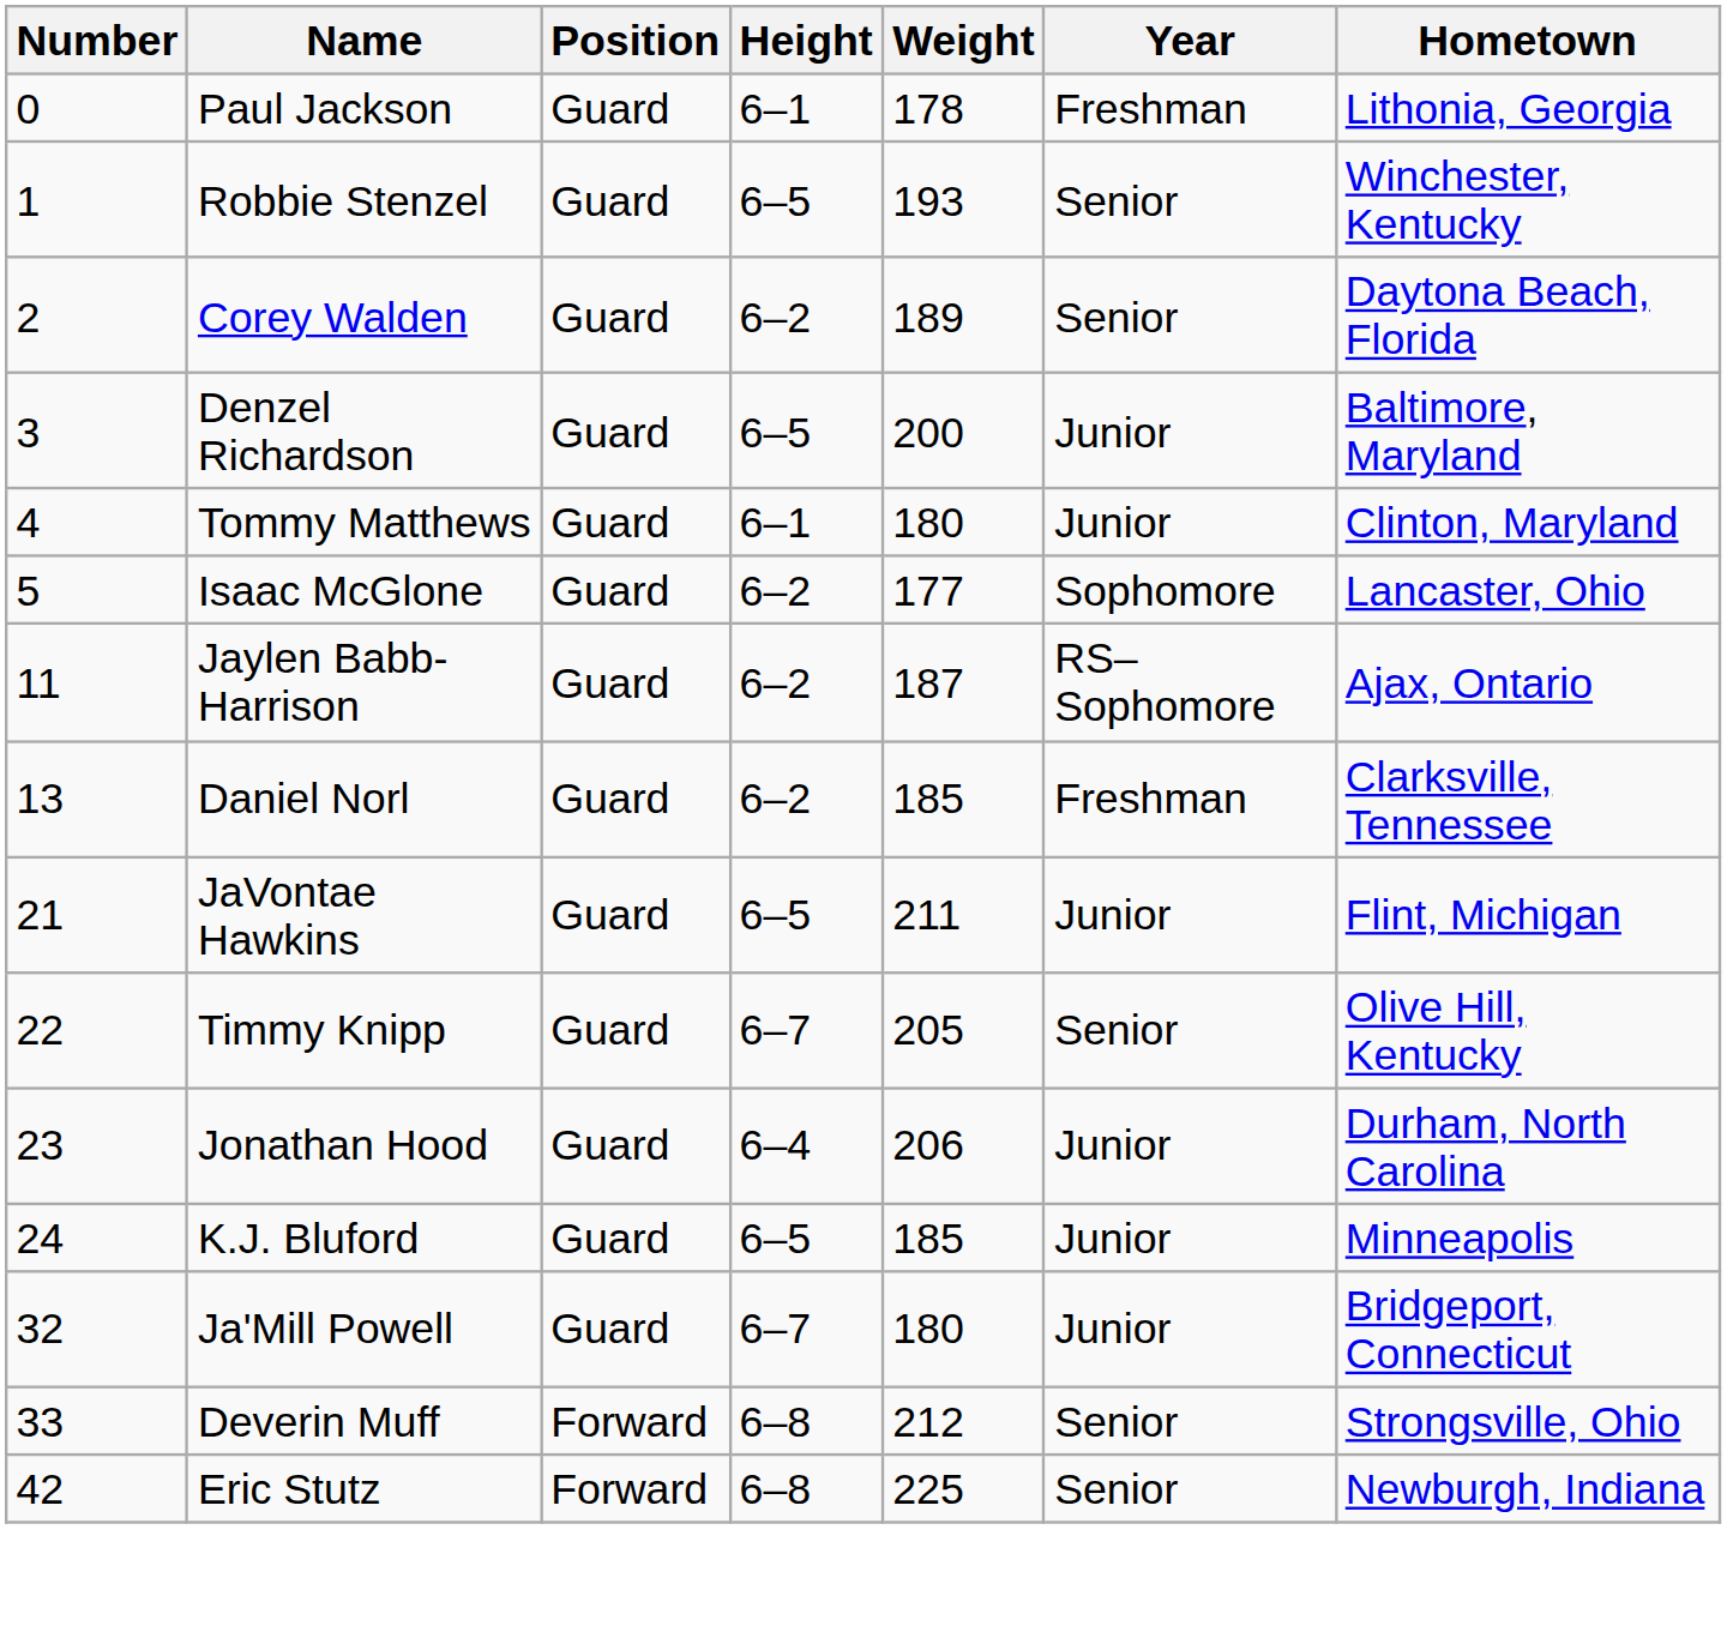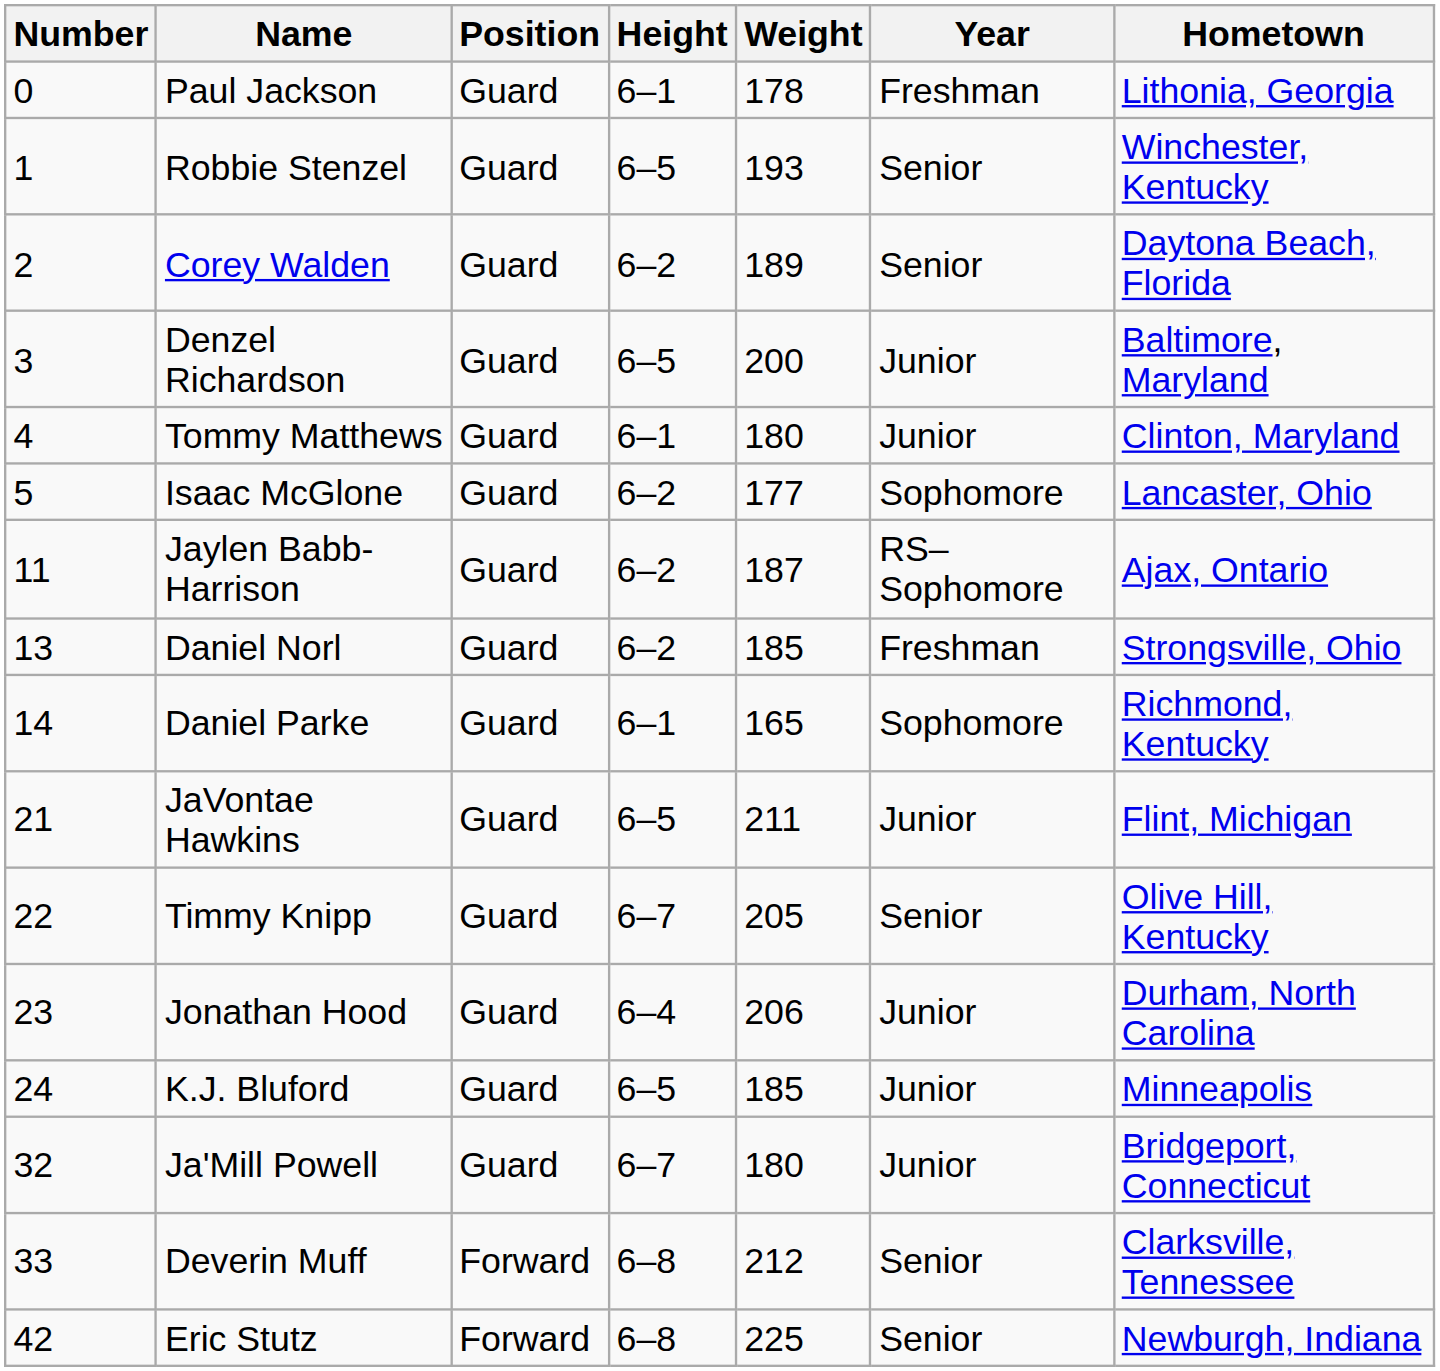Daniel Norl | Hometown: Clarksville, Tennessee -> Strongsville, Ohio
+ row: 14 | Daniel Parke | Guard | 6–1 | 165 | Sophomore | Richmond, Kentucky
Deverin Muff | Hometown: Strongsville, Ohio -> Clarksville, Tennessee
